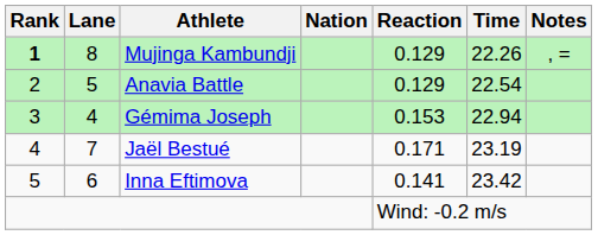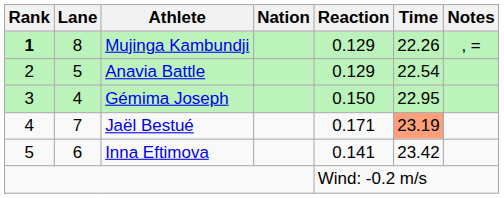Gémima Joseph | Reaction: 0.153 -> 0.150
Gémima Joseph | Time: 22.94 -> 22.95
Jaël Bestué | Time: no background -> lightsalmon background
